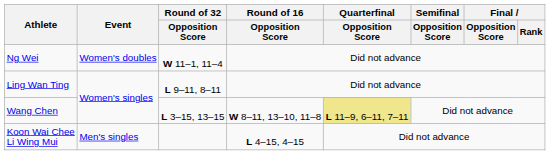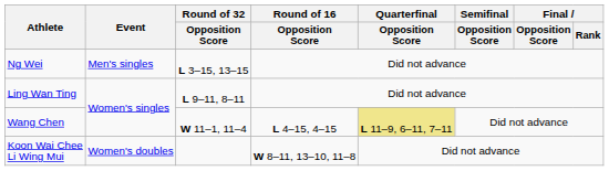Ng Wei | Event: Women's doubles -> Men's singles
Ng Wei | Round of 32 / Opposition Score: W 11–1, 11–4 -> L 3–15, 13–15
Wang Chen | Round of 32 / Opposition Score: L 3–15, 13–15 -> W 11–1, 11–4
Wang Chen | Round of 16 / Opposition Score: W 8–11, 13–10, 11–8 -> L 4–15, 4–15
Koon Wai Chee Li Wing Mui | Event: Men's singles -> Women's doubles
Koon Wai Chee Li Wing Mui | Round of 16 / Opposition Score: L 4–15, 4–15 -> W 8–11, 13–10, 11–8
